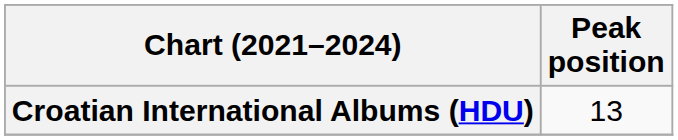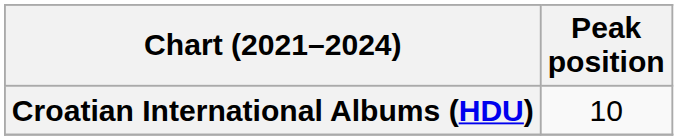Croatian International Albums (HDU) | Peak position: 13 -> 10
